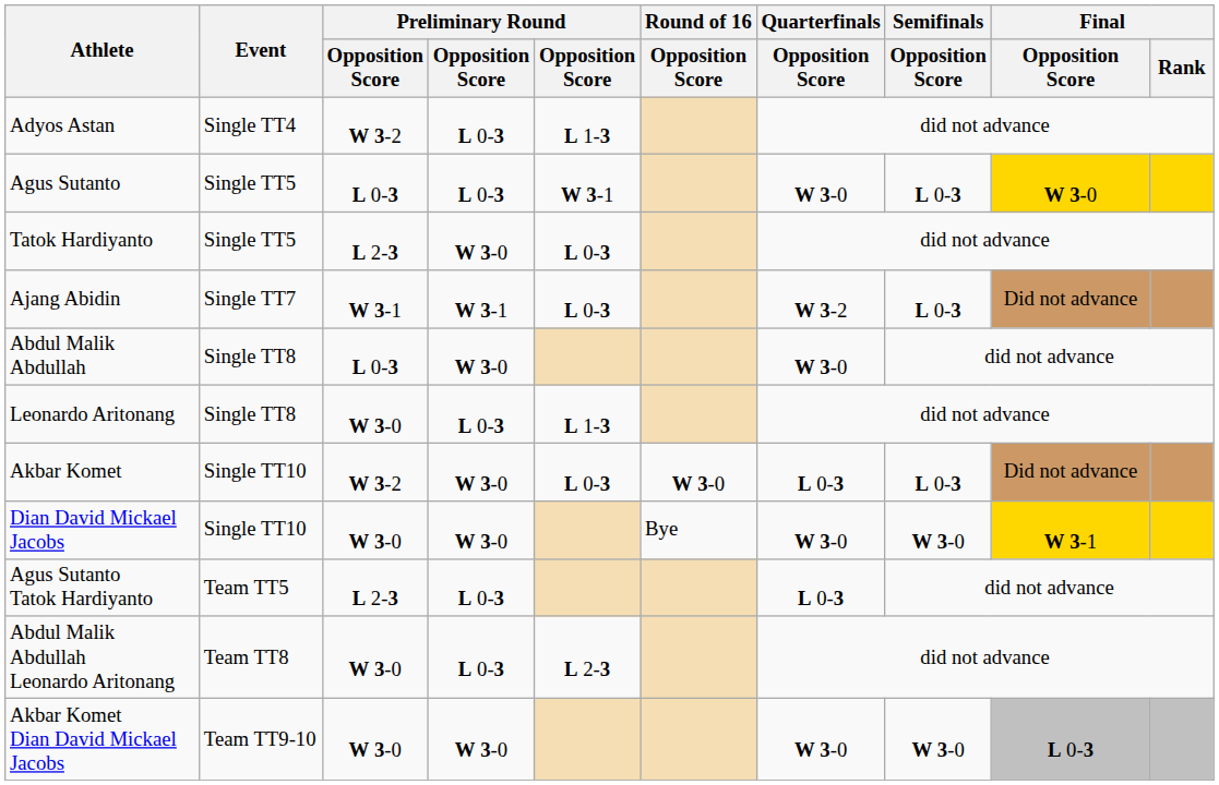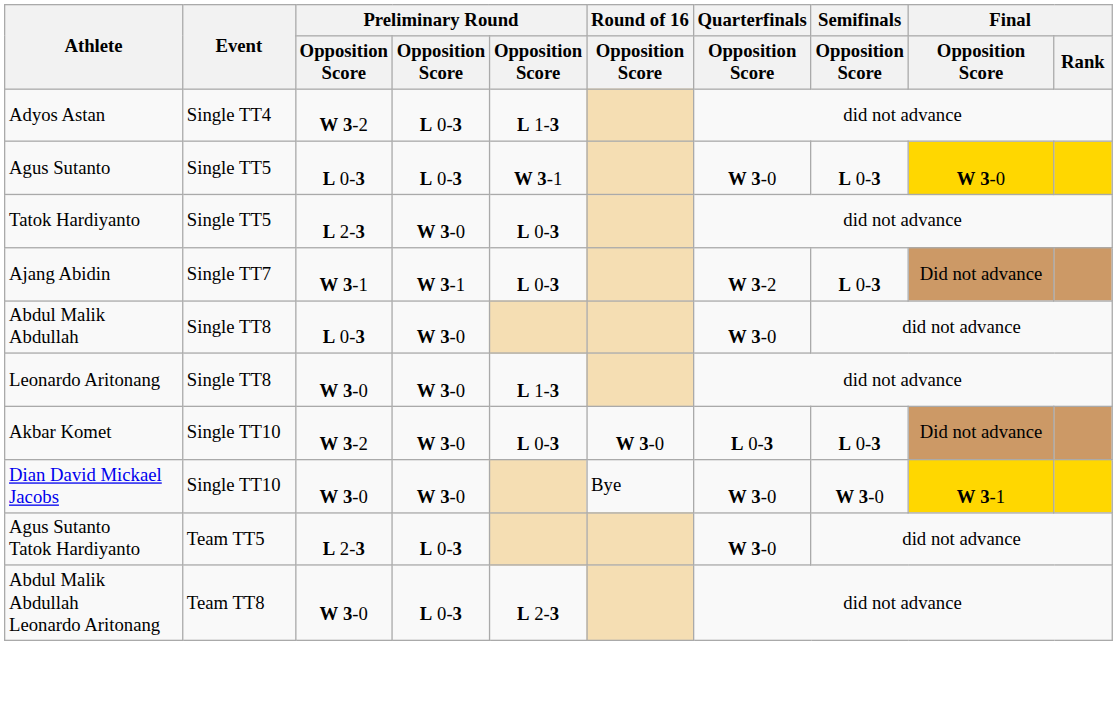Leonardo Aritonang | column 4: L 0-3 -> W 3-0
Agus Sutanto Tatok Hardiyanto | Quarterfinals / Opposition Score: L 0-3 -> W 3-0
- row: Akbar Komet Dian David Mickael Jacobs | Team TT9-10 | W 3-0 | W 3-0 | W 3-0 | W 3-0 | L 0-3
